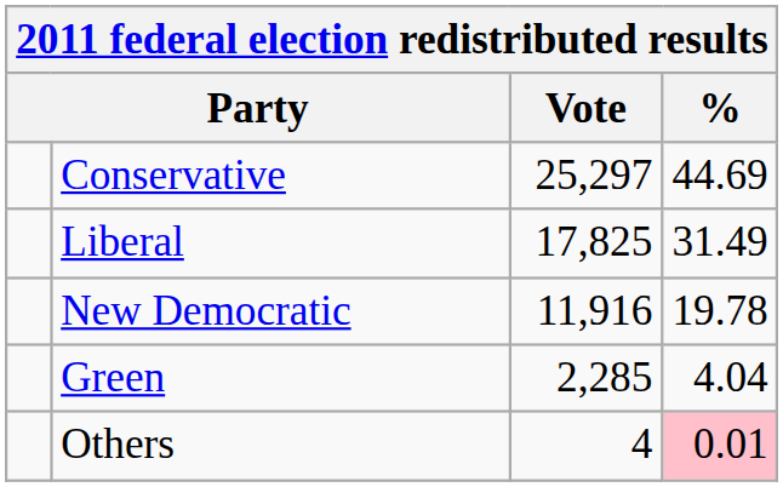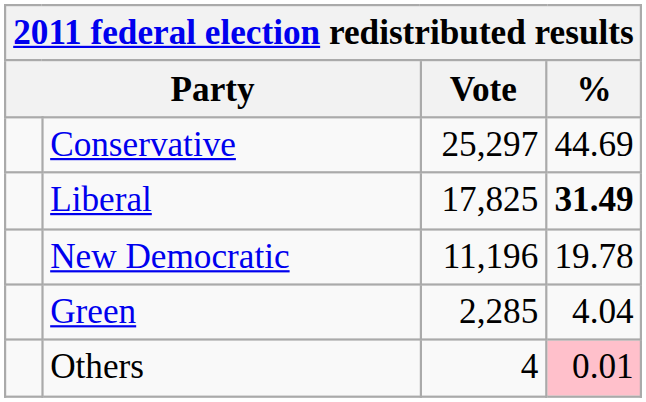Liberal | %: normal -> bold
New Democratic | Vote: 11,916 -> 11,196
